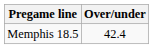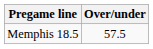Memphis 18.5 | Over/under: 42.4 -> 57.5
